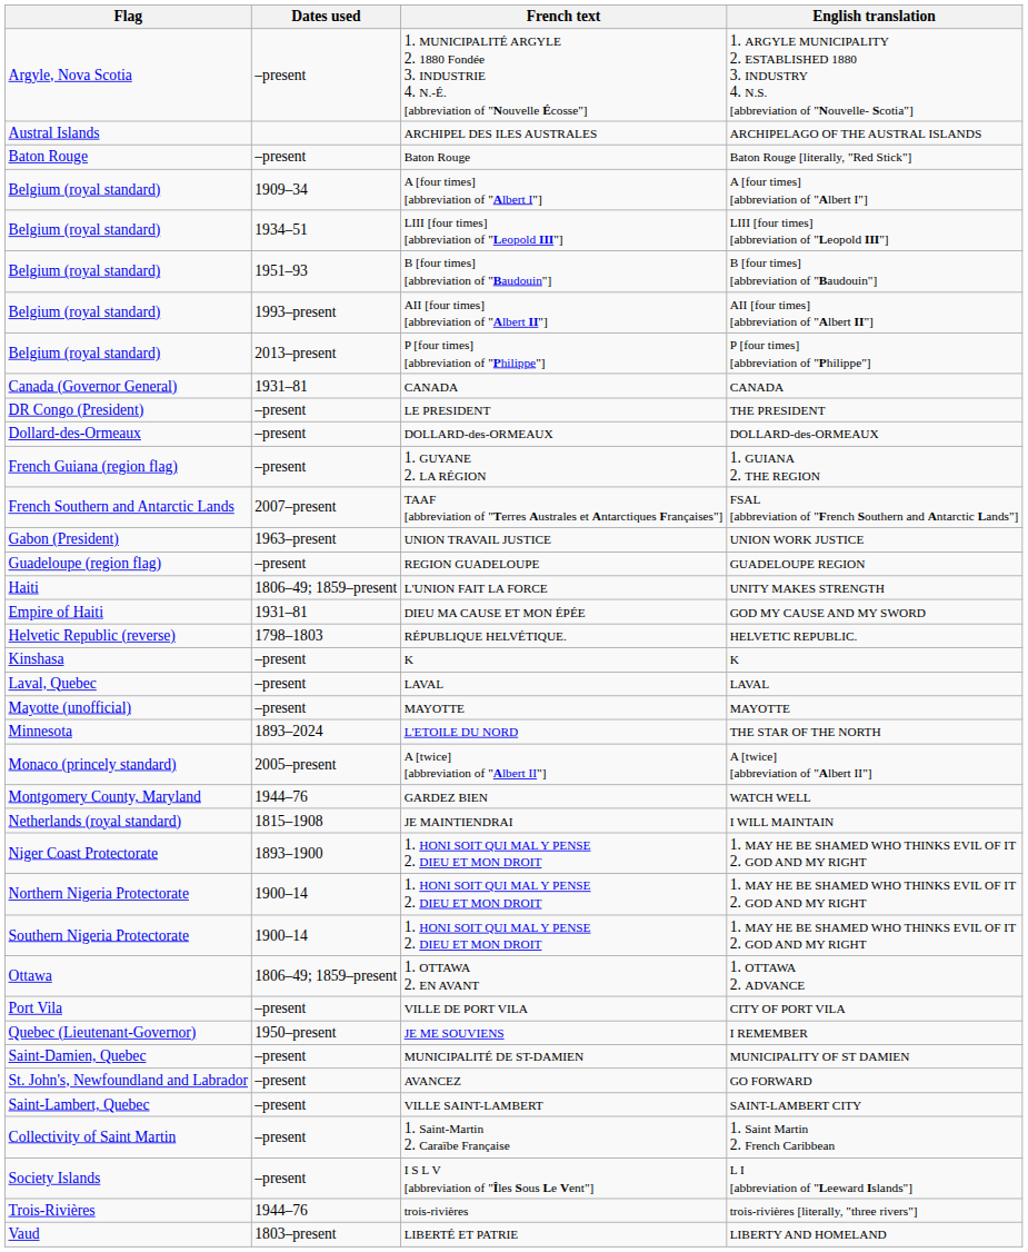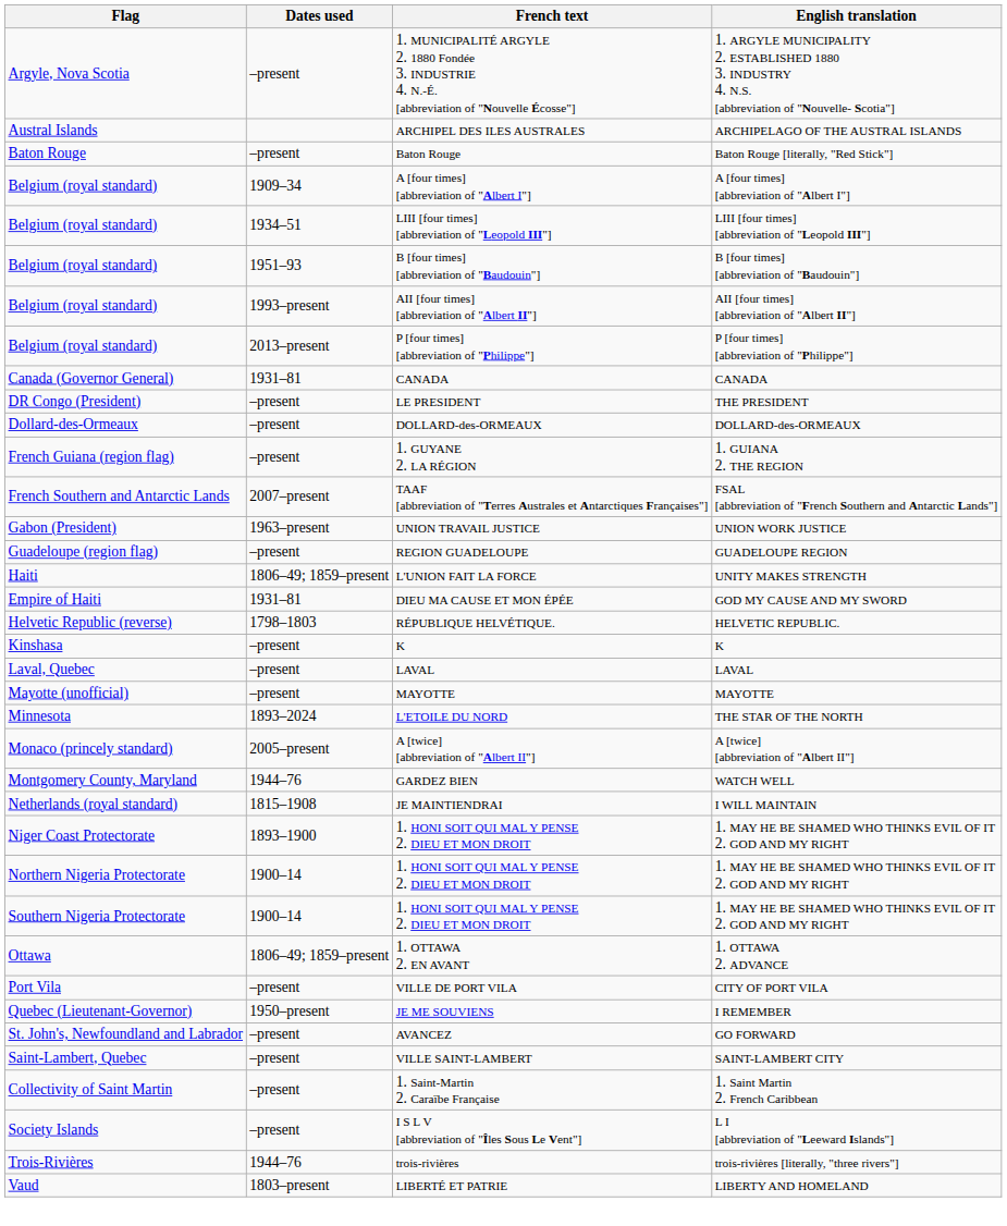- row: Saint-Damien, Quebec | –present | MUNICIPALITÉ DE ST-DAMIEN | MUNICIPALITY OF ST DAMIEN
